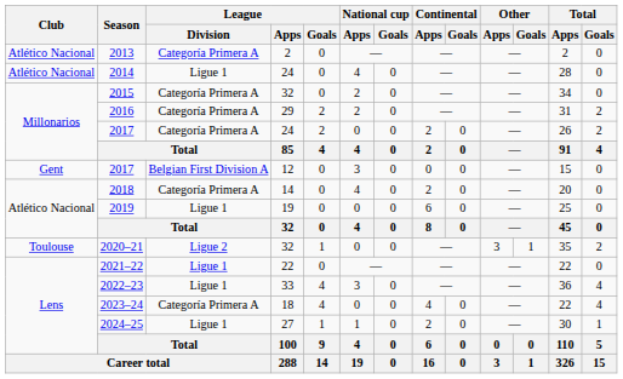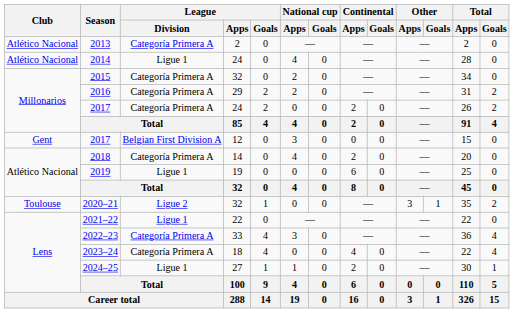2022–23 | League / Division: Ligue 1 -> Categoría Primera A
